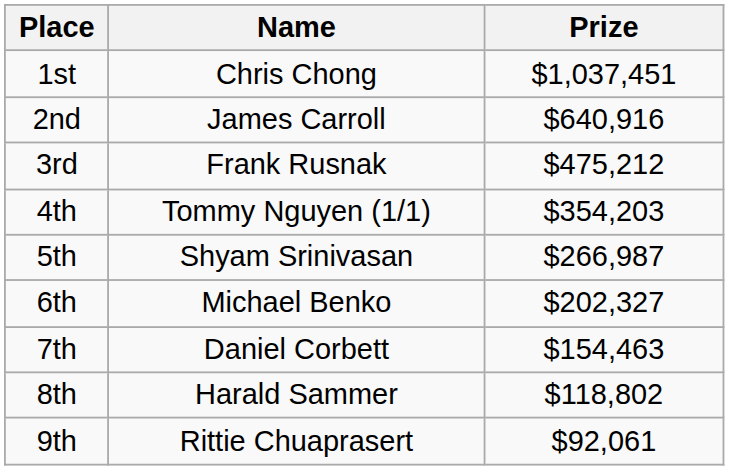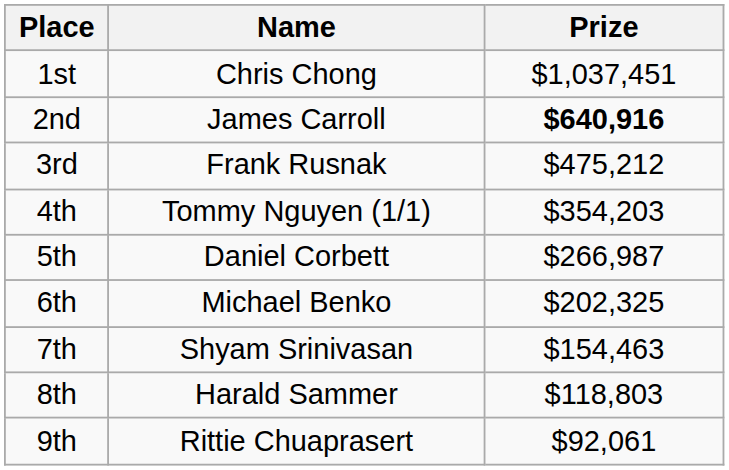2nd | Prize: normal -> bold
5th | Name: Shyam Srinivasan -> Daniel Corbett
6th | Prize: $202,327 -> $202,325
7th | Name: Daniel Corbett -> Shyam Srinivasan
8th | Prize: $118,802 -> $118,803
